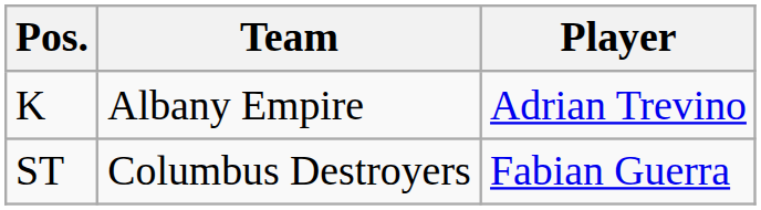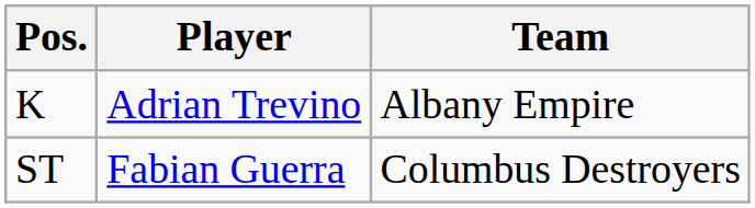columns swapped: Player <-> Team
